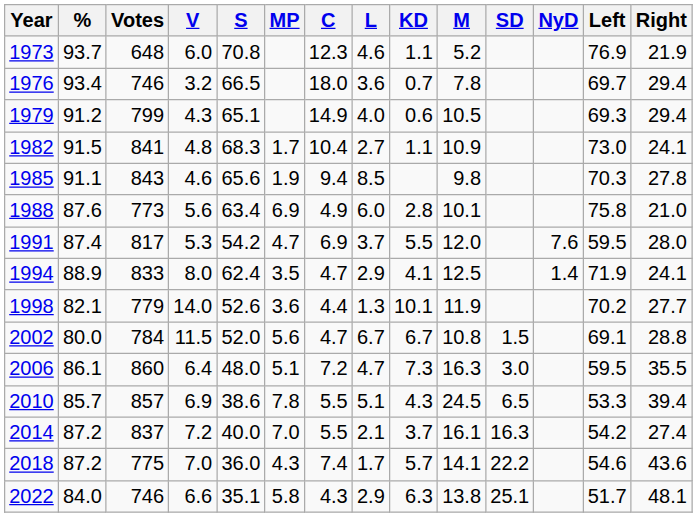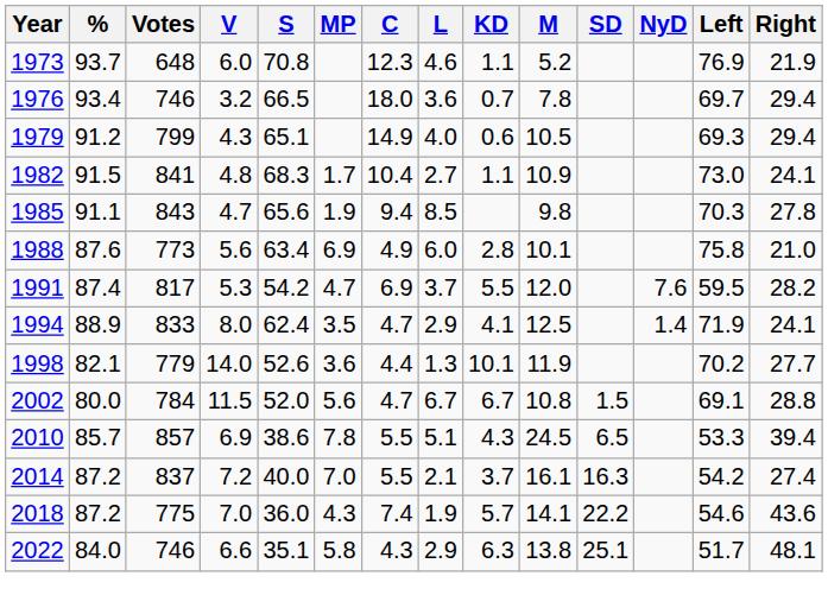1985 | V: 4.6 -> 4.7
1991 | Right: 28.0 -> 28.2
- row: 2006 | 86.1 | 860 | 6.4 | 48.0 | 5.1 | 7.2 | 4.7 | 7.3 | 16.3 | 3.0 | 59.5 | 35.5
2018 | L: 1.7 -> 1.9
